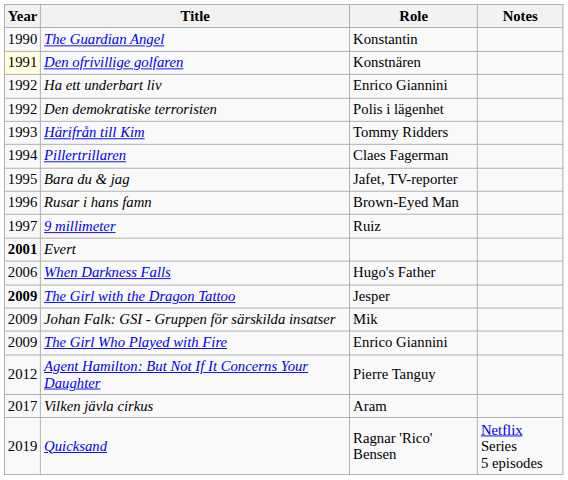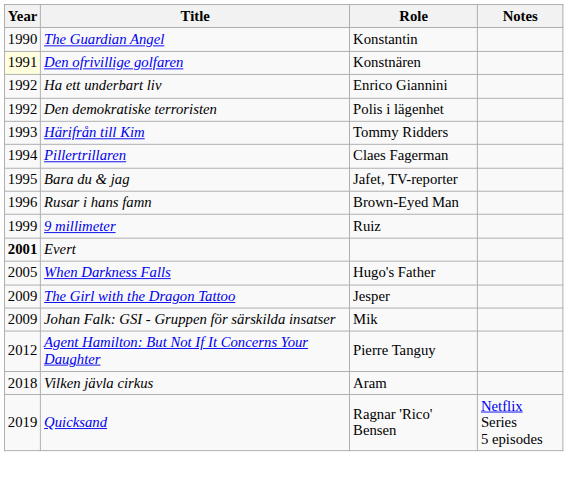9 millimeter | Year: 1997 -> 1999
When Darkness Falls | Year: 2006 -> 2005
The Girl with the Dragon Tattoo | Year: bold -> normal
- row: 2009 | The Girl Who Played with Fire | Enrico Giannini
Vilken jävla cirkus | Year: 2017 -> 2018
